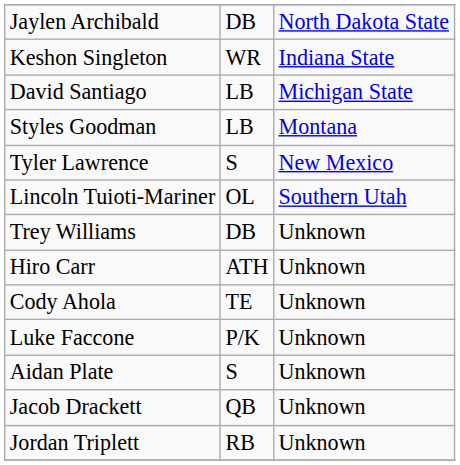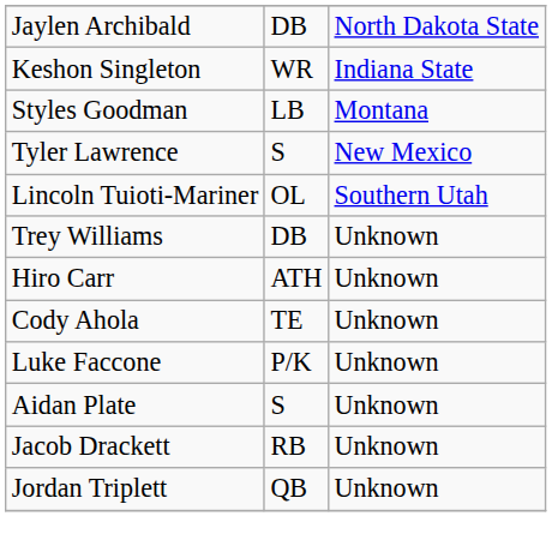- row: David Santiago | LB | Michigan State
Jacob Drackett | column 2: QB -> RB
Jordan Triplett | column 2: RB -> QB
